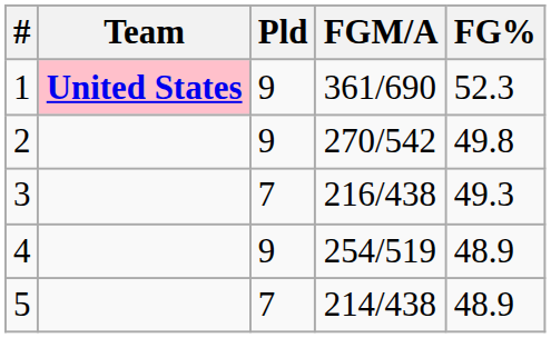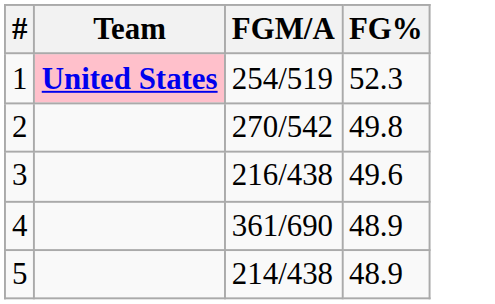- column: Pld | 9 | 9 | 7 | 9 | 7
1 | FGM/A: 361/690 -> 254/519
3 | FG%: 49.3 -> 49.6
4 | FGM/A: 254/519 -> 361/690
